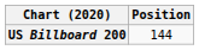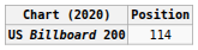US Billboard 200 | Position: 144 -> 114
